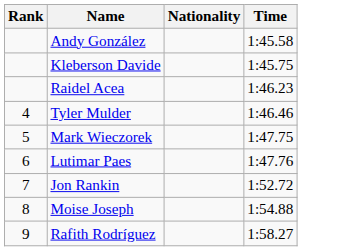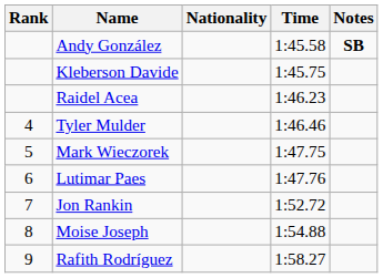+ column: Notes | SB
